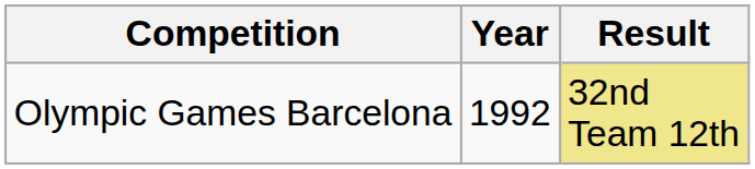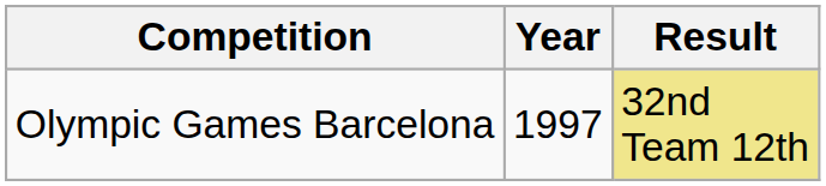Olympic Games Barcelona | Year: 1992 -> 1997
